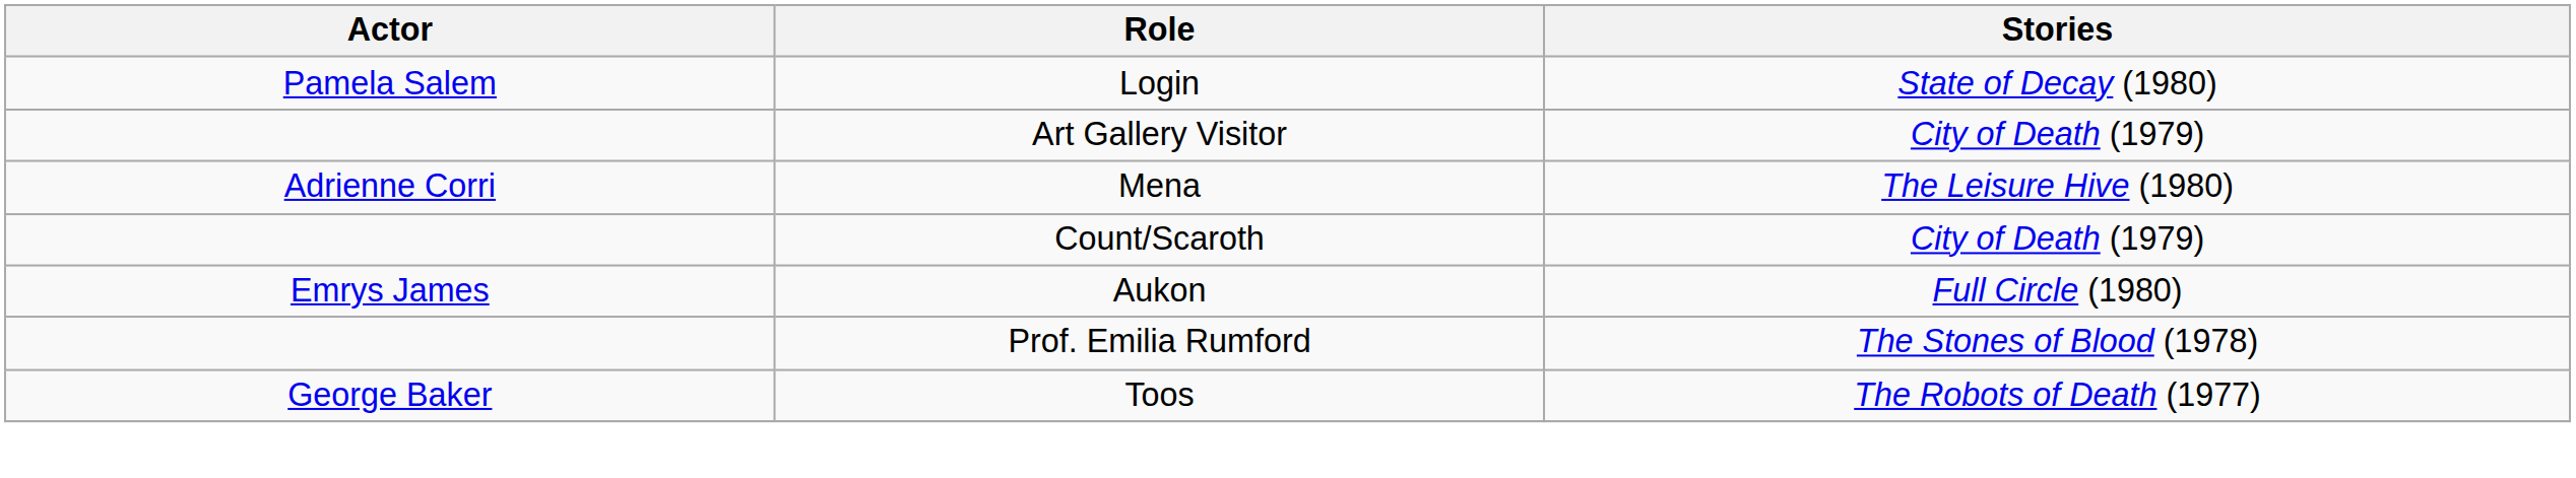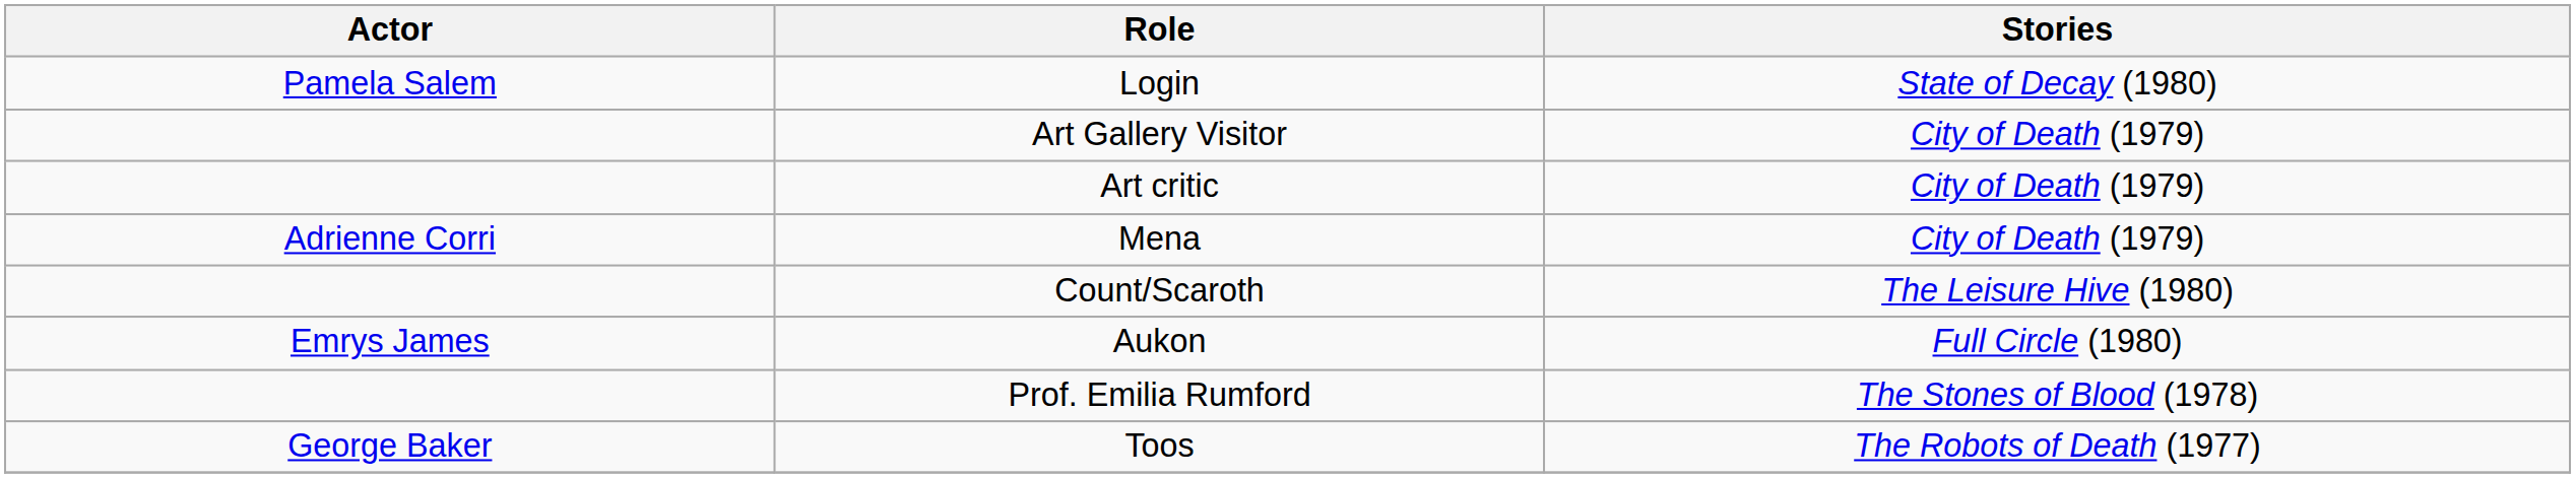+ row: Art critic | City of Death (1979)
Mena | Stories: The Leisure Hive (1980) -> City of Death (1979)
Count/Scaroth | Stories: City of Death (1979) -> The Leisure Hive (1980)
